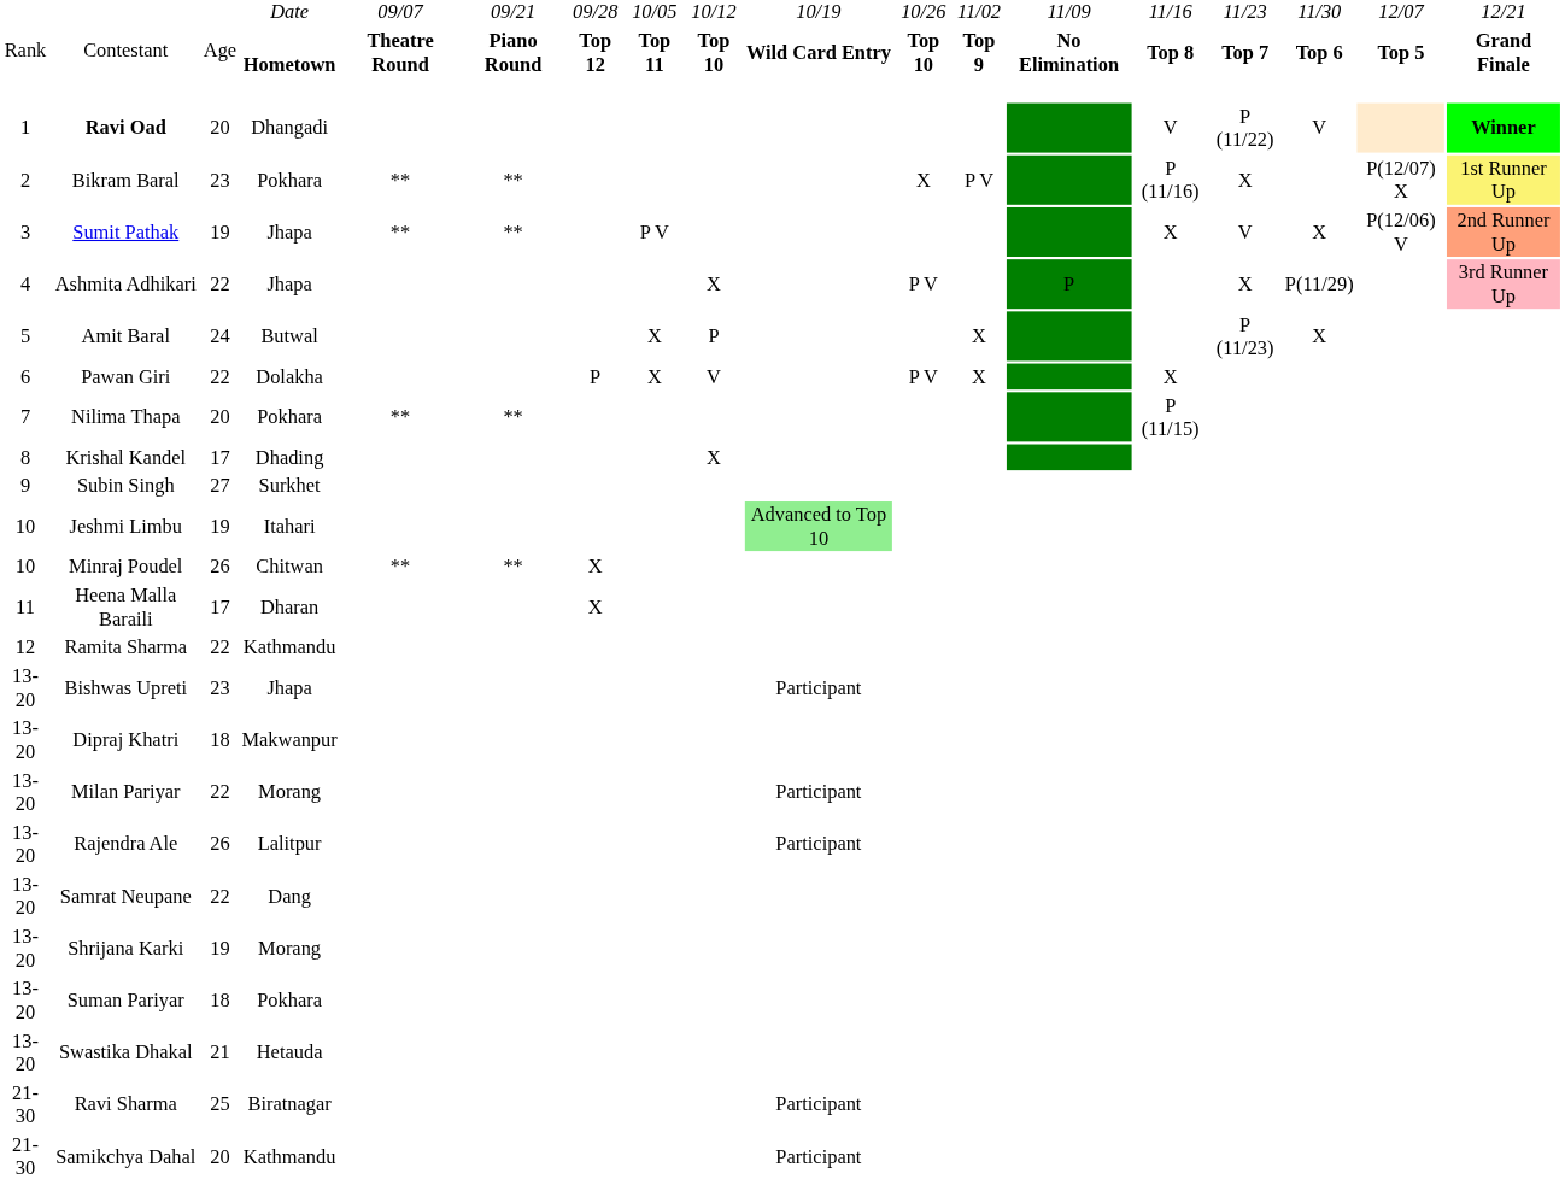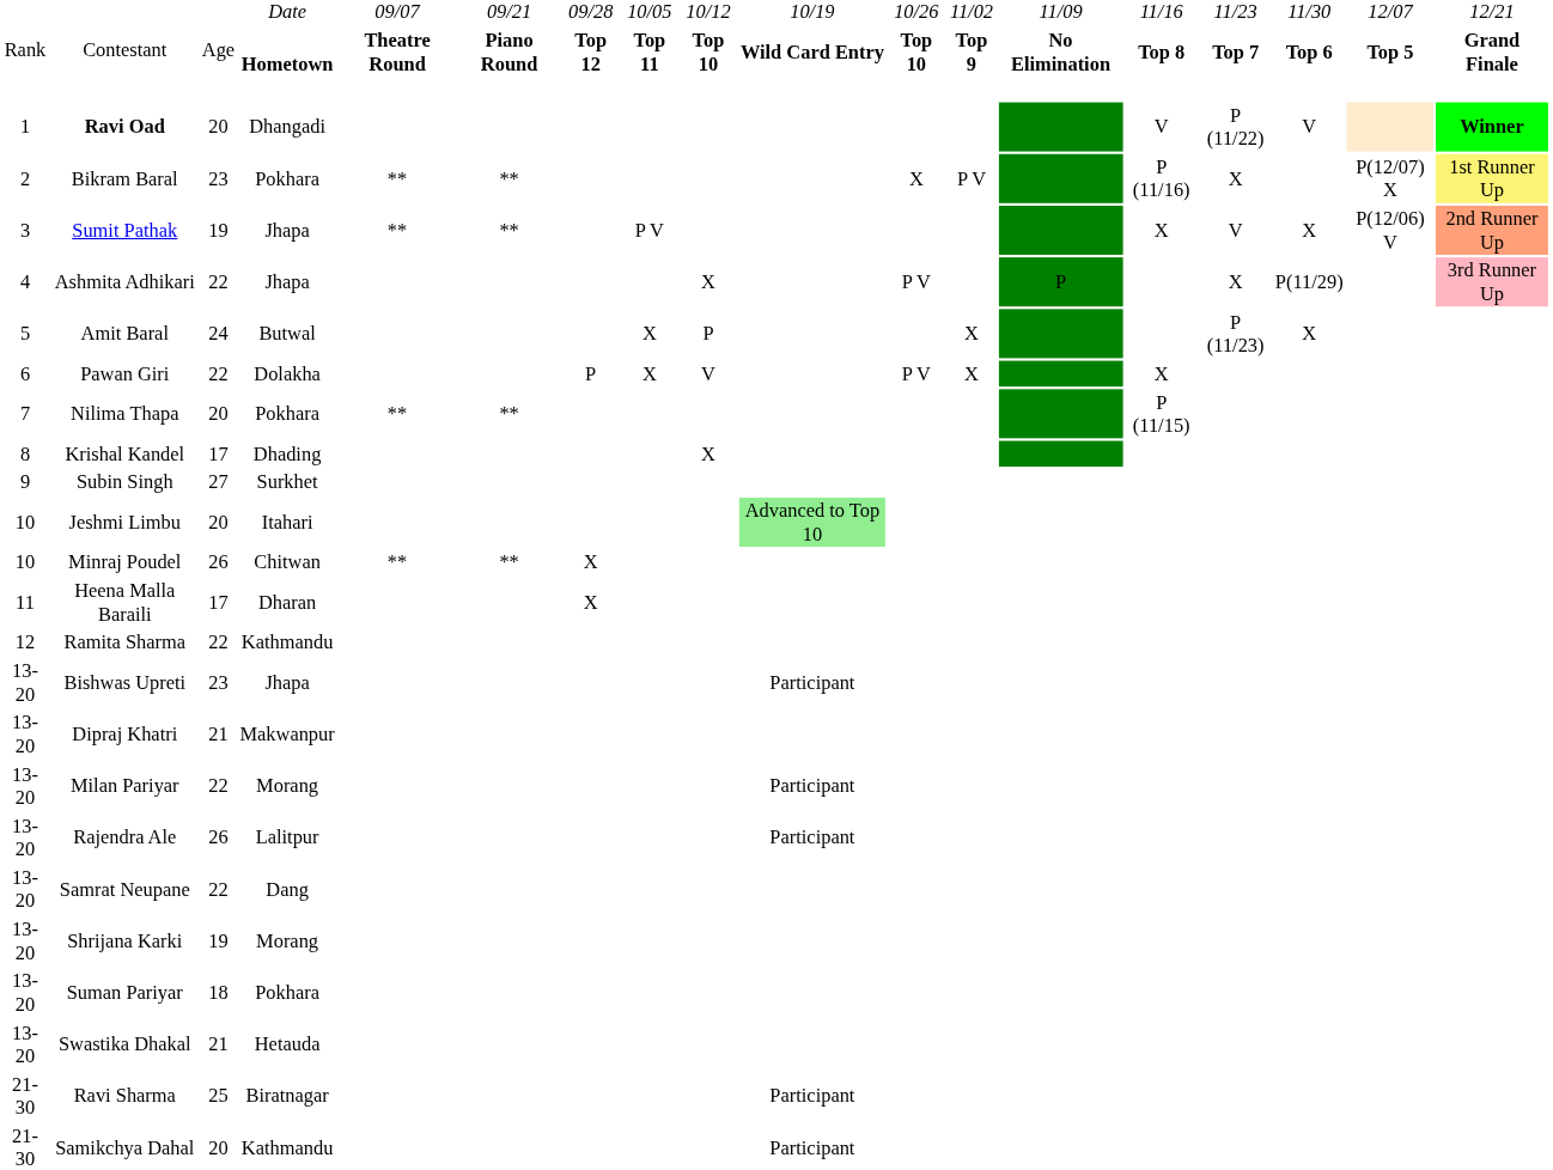Jeshmi Limbu | column 3: 19 -> 20
Dipraj Khatri | column 3: 18 -> 21
